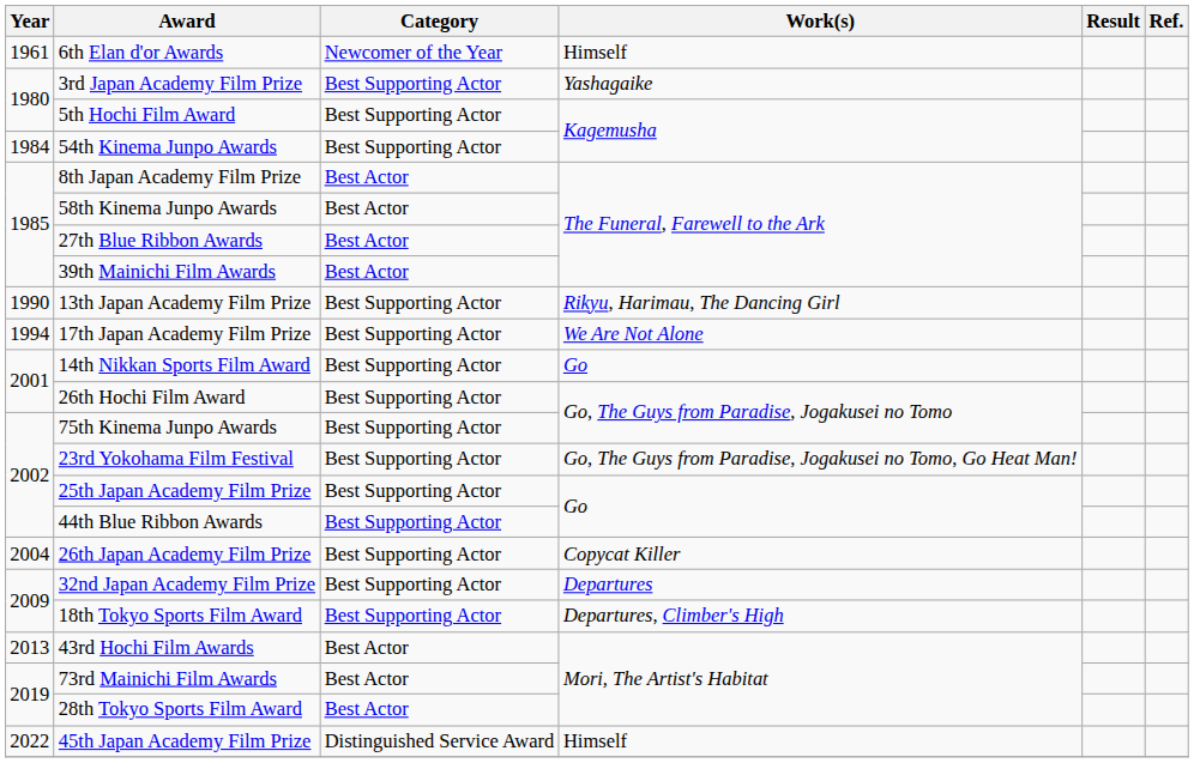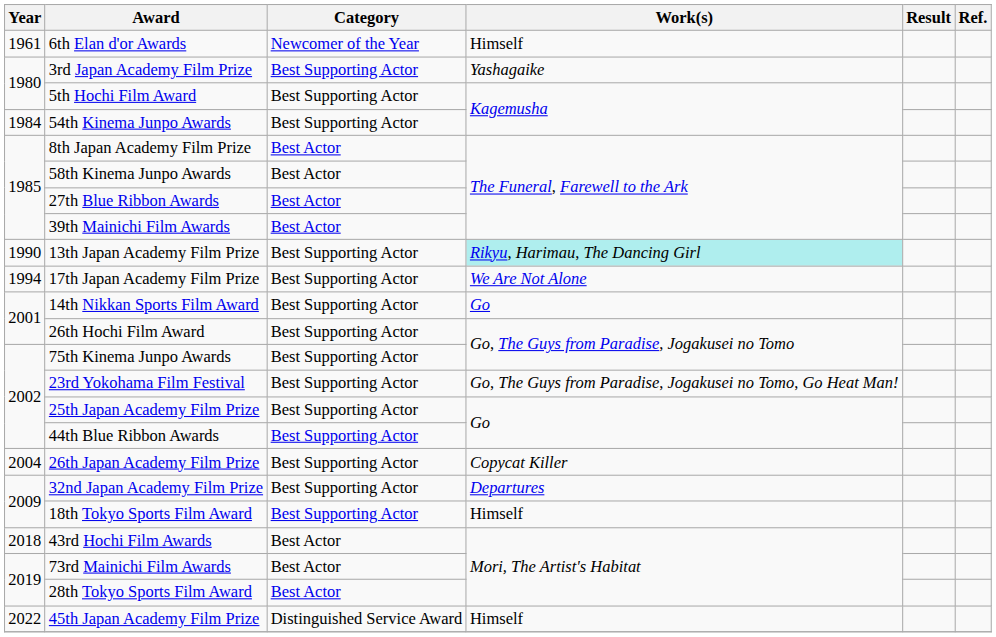13th Japan Academy Film Prize | Work(s): no background -> paleturquoise background
18th Tokyo Sports Film Award | Work(s): Departures, Climber's High -> Himself
43rd Hochi Film Awards | Year: 2013 -> 2018
